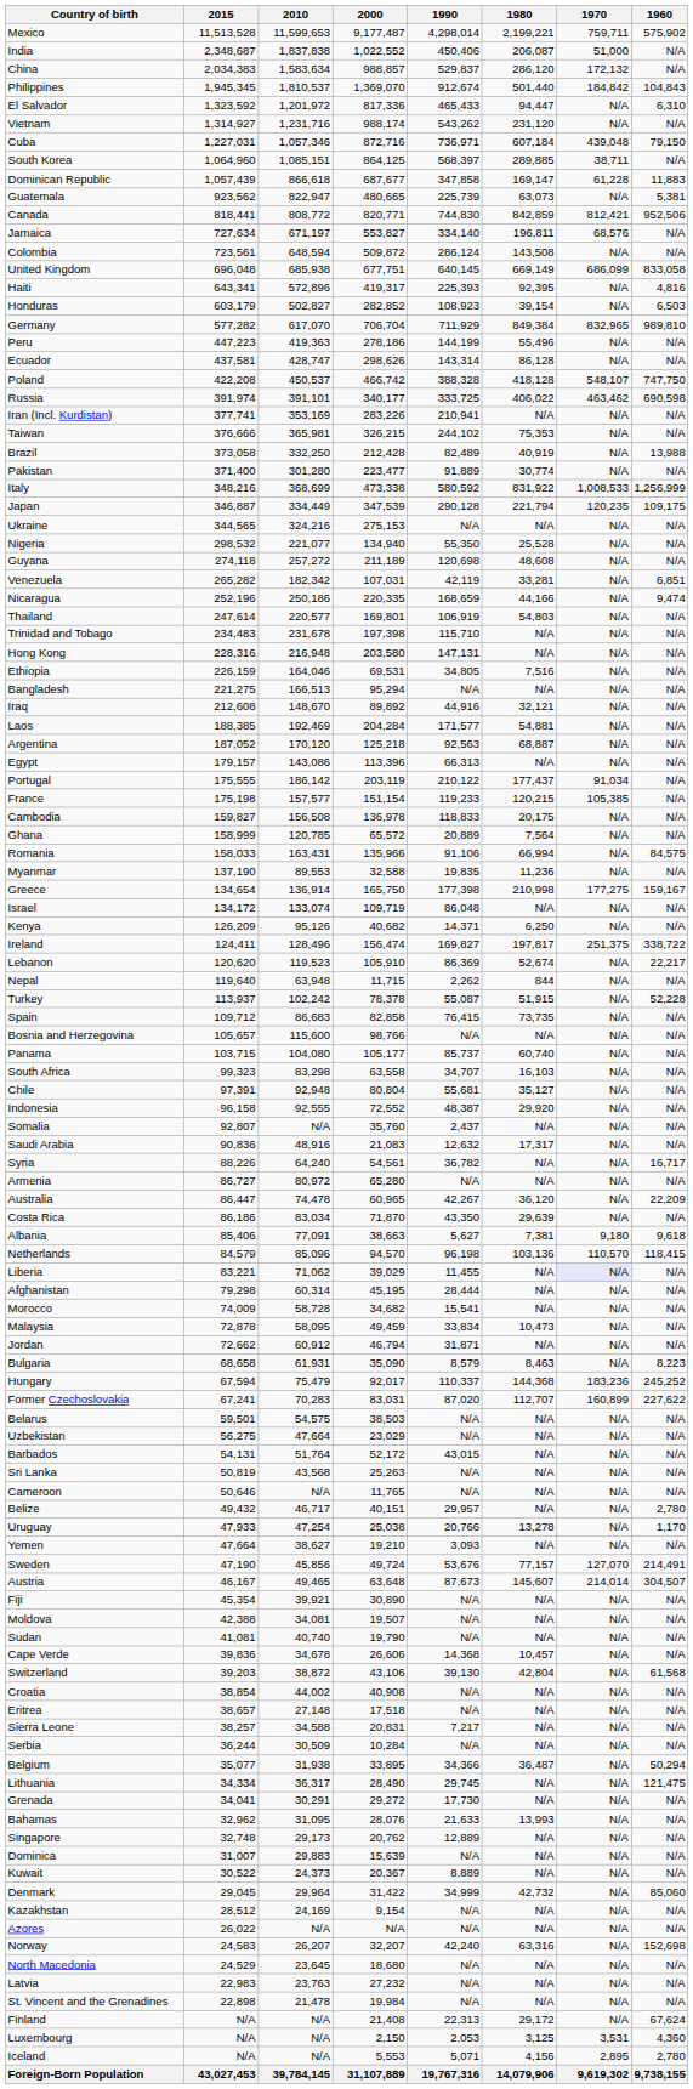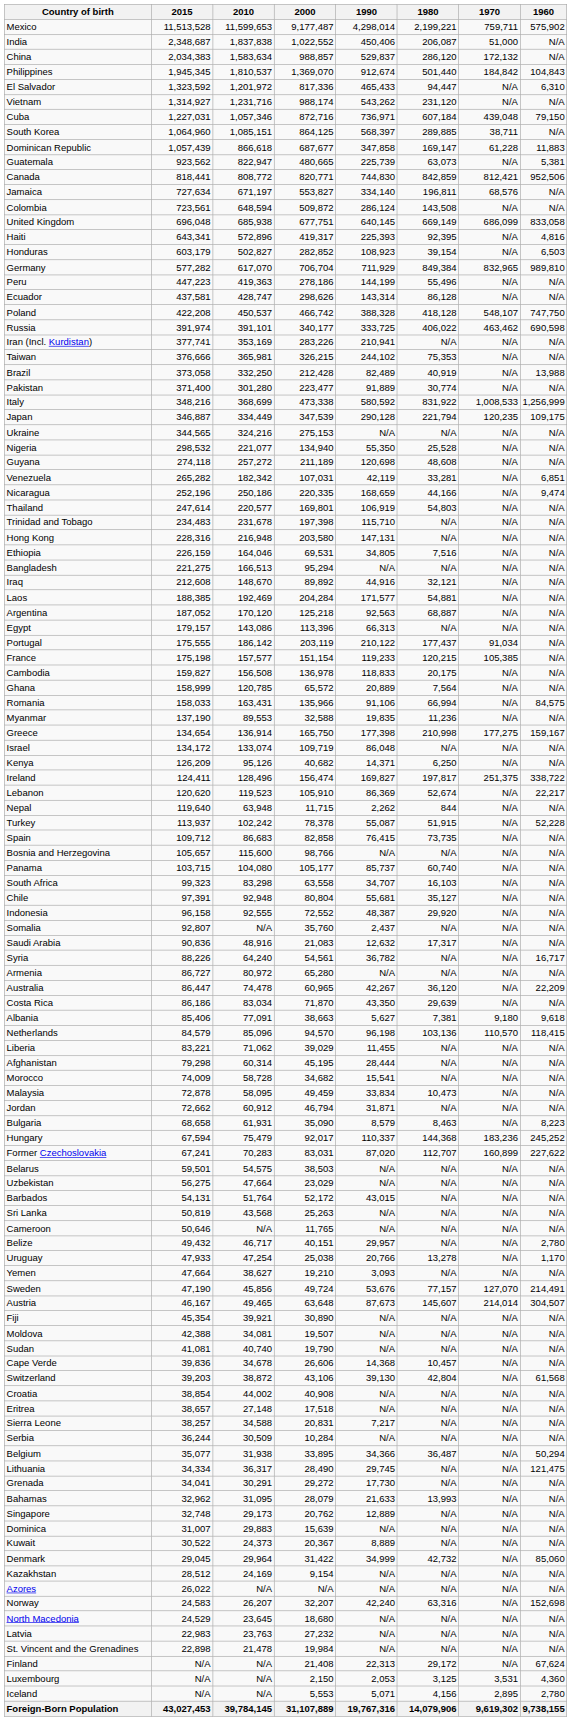Liberia | 1970: lavender background -> no background
Bahamas | 2000: 28,076 -> 28,079
